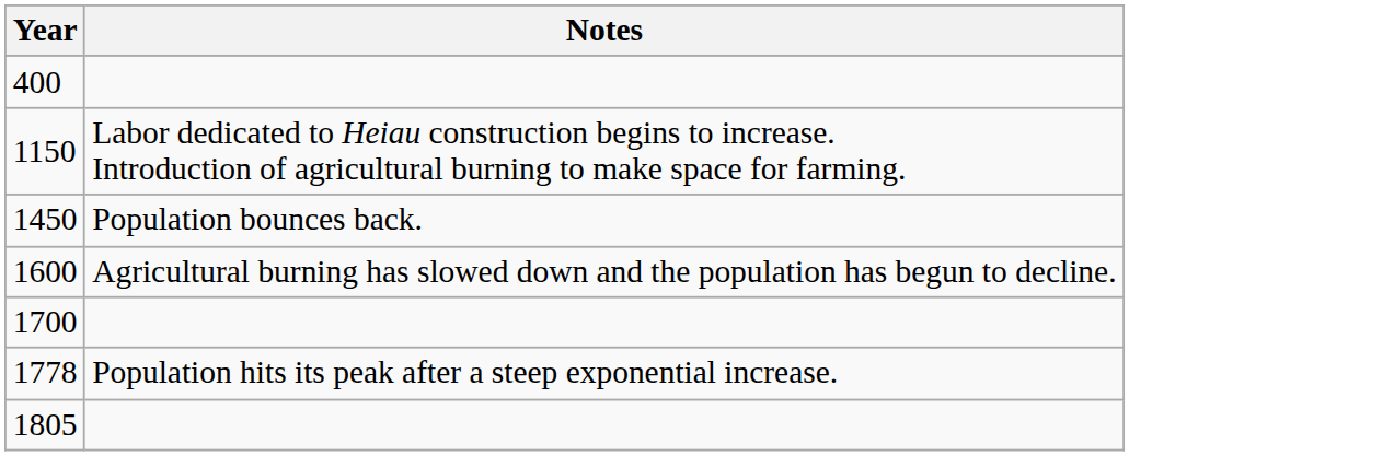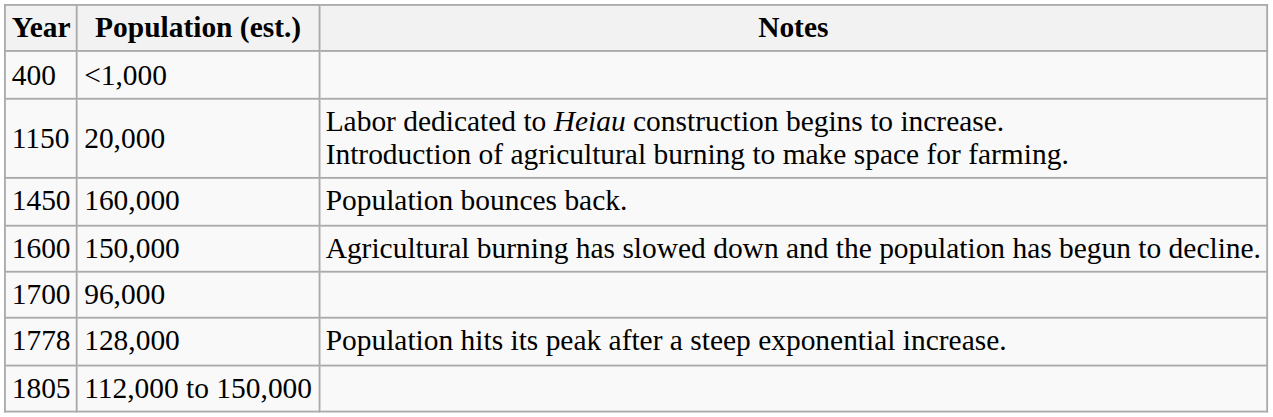+ column: Population (est.) | <1,000 | 20,000 | 160,000 | 150,000 | 96,000 | 128,000 | 112,000 to 150,000
